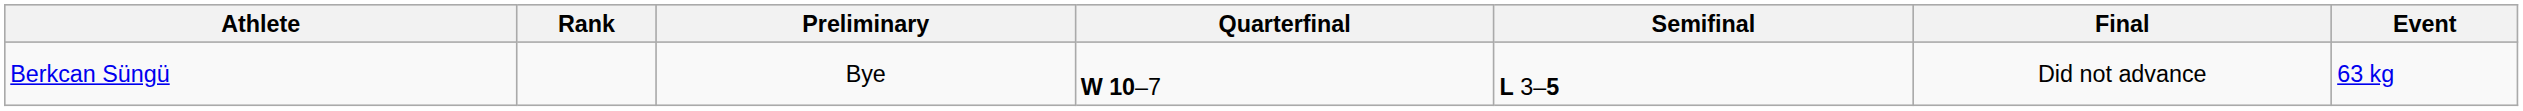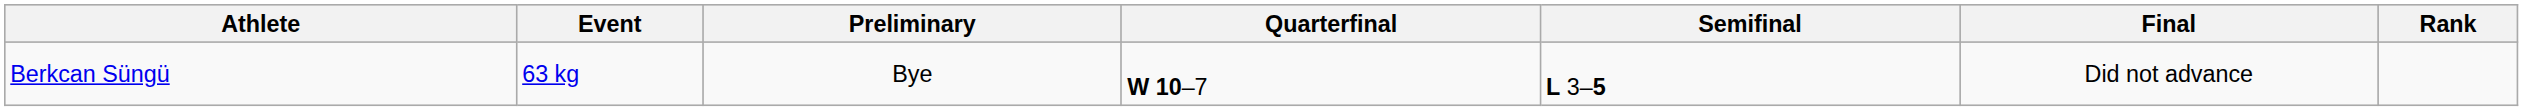columns swapped: Event <-> Rank
